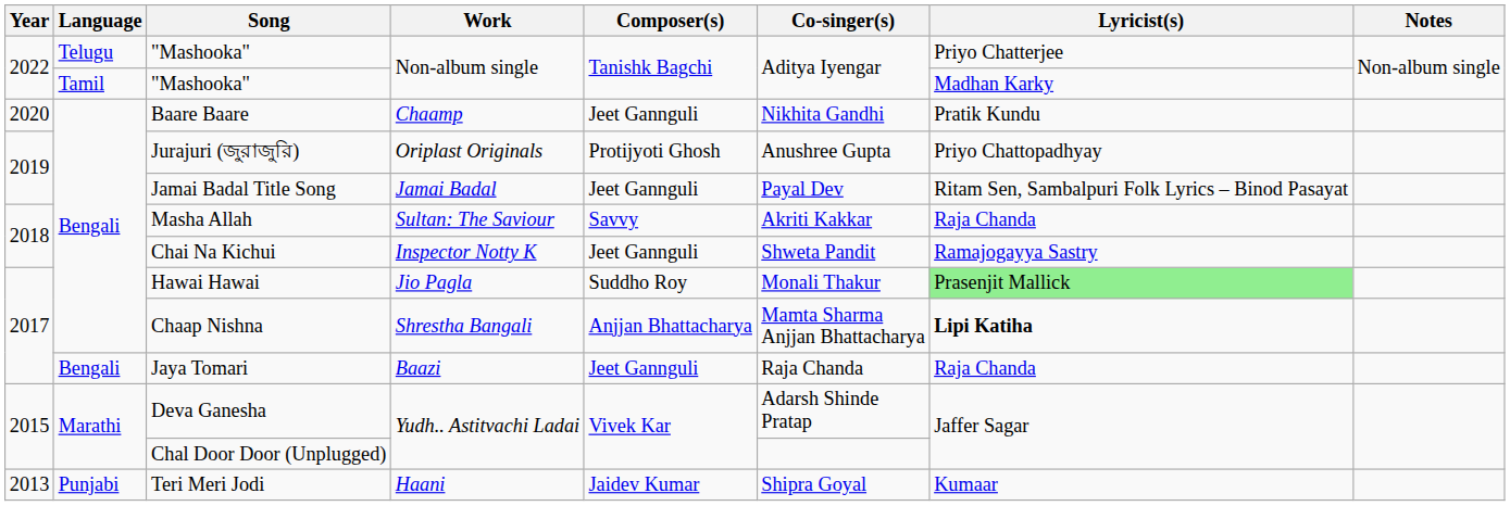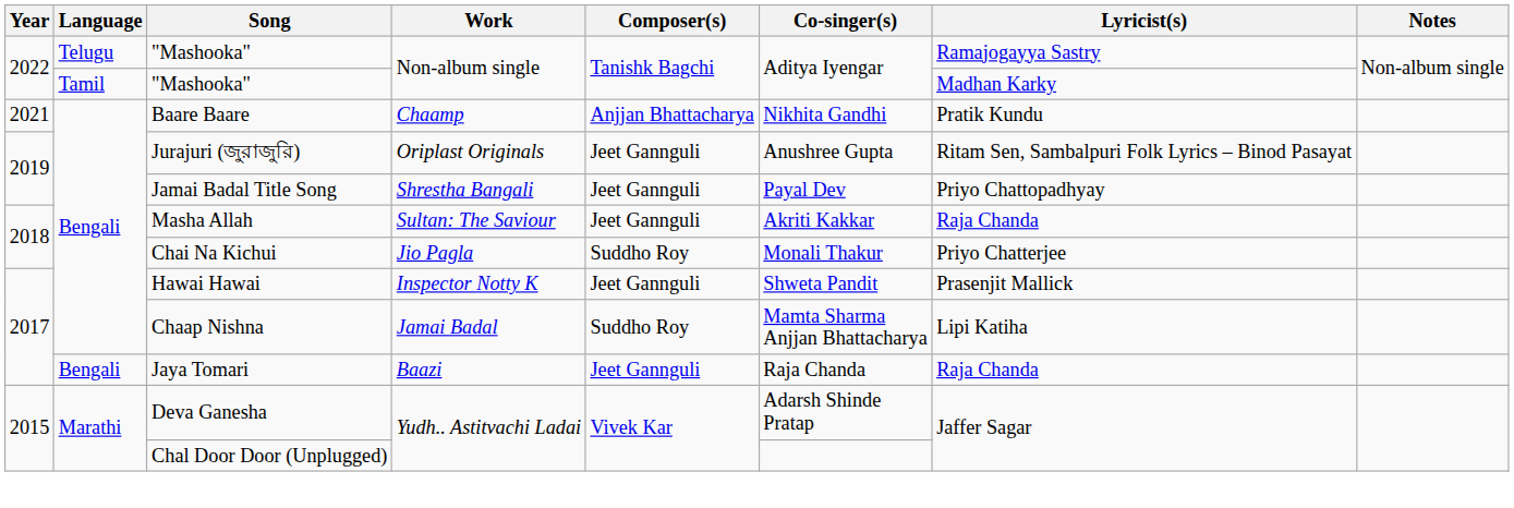Telugu / "Mashooka" | Lyricist(s): Priyo Chatterjee -> Ramajogayya Sastry
Baare Baare | Year: 2020 -> 2021
Baare Baare | Composer(s): Jeet Gannguli -> Anjjan Bhattacharya
Jurajuri (জুরাজুরি) | Composer(s): Protijyoti Ghosh -> Jeet Gannguli
Jurajuri (জুরাজুরি) | Lyricist(s): Priyo Chattopadhyay -> Ritam Sen, Sambalpuri Folk Lyrics – Binod Pasayat
Jamai Badal Title Song | Work: Jamai Badal -> Shrestha Bangali
Jamai Badal Title Song | Lyricist(s): Ritam Sen, Sambalpuri Folk Lyrics – Binod Pasayat -> Priyo Chattopadhyay
Masha Allah | Composer(s): Savvy -> Jeet Gannguli
Chai Na Kichui | Work: Inspector Notty K -> Jio Pagla
Chai Na Kichui | Composer(s): Jeet Gannguli -> Suddho Roy
Chai Na Kichui | Co-singer(s): Shweta Pandit -> Monali Thakur
Chai Na Kichui | Lyricist(s): Ramajogayya Sastry -> Priyo Chatterjee
Hawai Hawai | Work: Jio Pagla -> Inspector Notty K
Hawai Hawai | Composer(s): Suddho Roy -> Jeet Gannguli
Hawai Hawai | Co-singer(s): Monali Thakur -> Shweta Pandit
Hawai Hawai | Lyricist(s): lightgreen background -> no background
Chaap Nishna | Work: Shrestha Bangali -> Jamai Badal
Chaap Nishna | Composer(s): Anjjan Bhattacharya -> Suddho Roy
Chaap Nishna | Lyricist(s): bold -> normal
- row: 2013 | Punjabi | Teri Meri Jodi | Haani | Jaidev Kumar | Shipra Goyal | Kumaar
